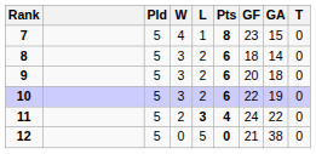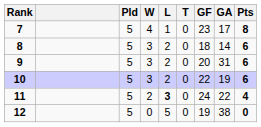columns swapped: T <-> Pts
7 | GA: 15 -> 17
9 | GA: 18 -> 31
12 | GF: 21 -> 19
